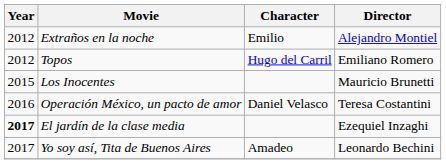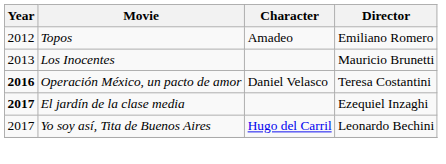- row: 2012 | Extraños en la noche | Emilio | Alejandro Montiel
Topos | Character: Hugo del Carril -> Amadeo
Los Inocentes | Year: 2015 -> 2013
Operación México, un pacto de amor | Year: normal -> bold
Yo soy así, Tita de Buenos Aires | Character: Amadeo -> Hugo del Carril
